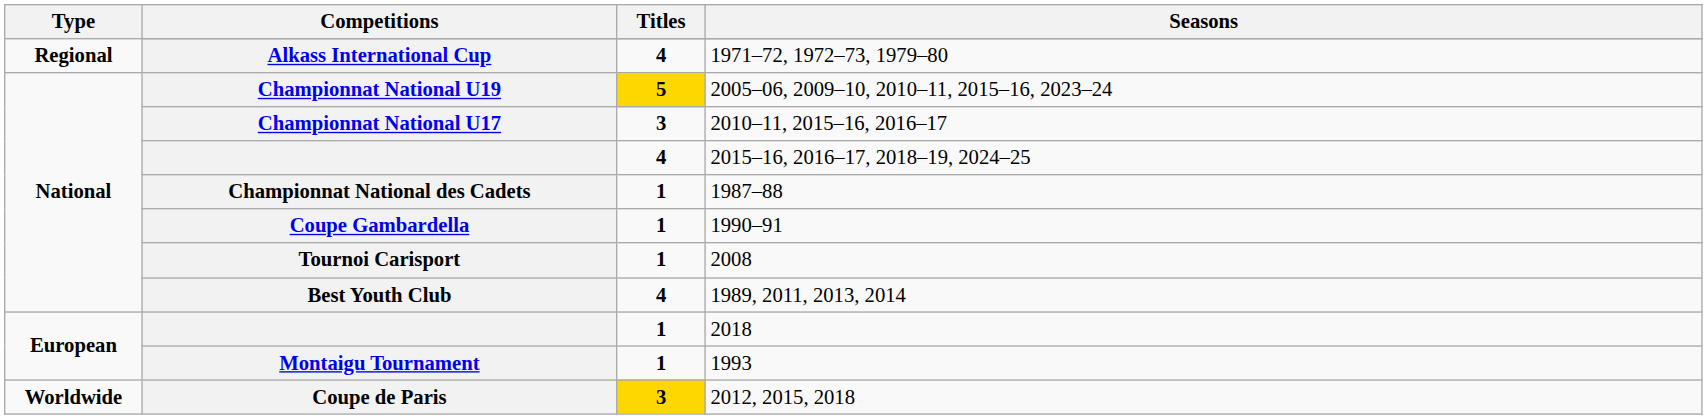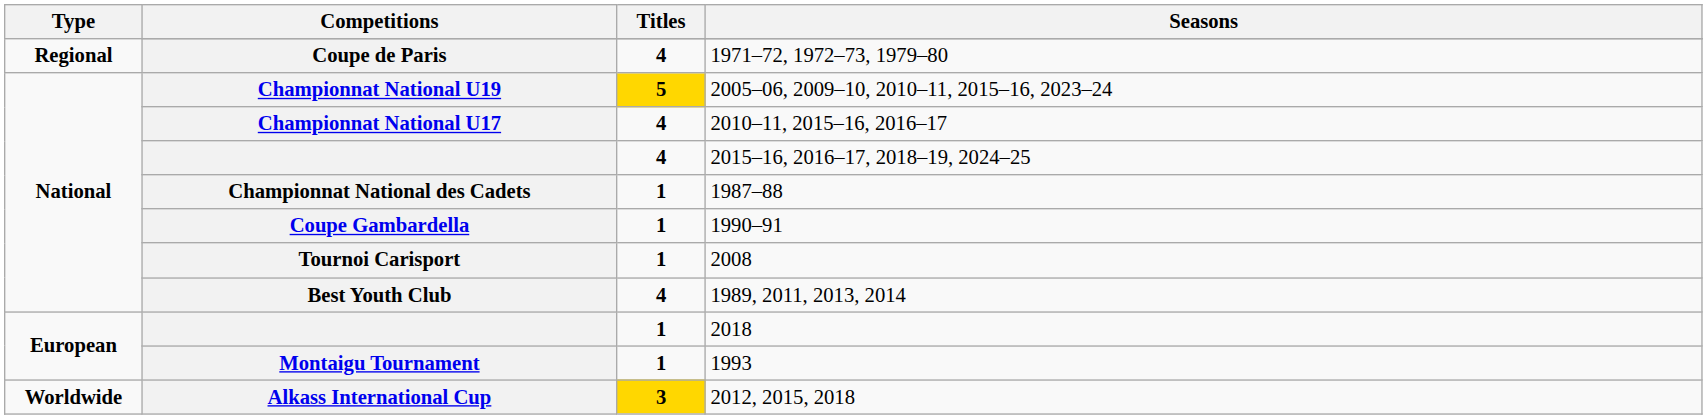1971–72, 1972–73, 1979–80 | Competitions: Alkass International Cup -> Coupe de Paris
2010–11, 2015–16, 2016–17 | Titles: 3 -> 4
2012, 2015, 2018 | Competitions: Coupe de Paris -> Alkass International Cup
